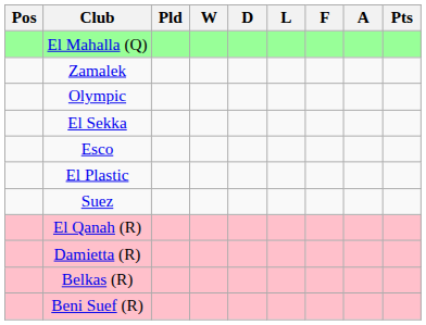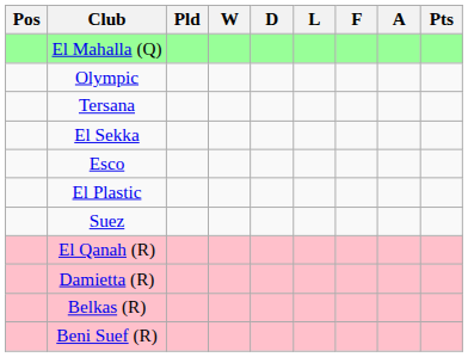- row: Zamalek
+ row: Tersana
